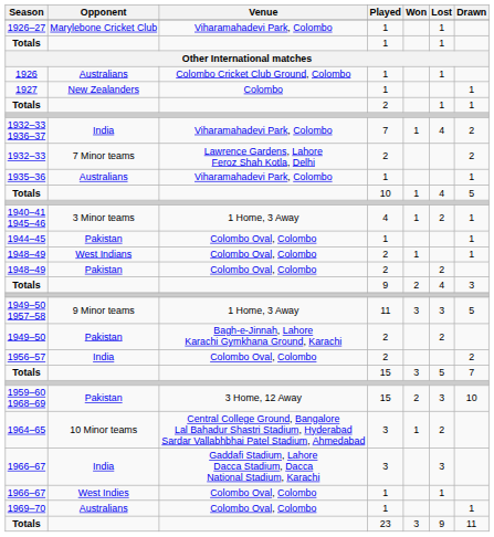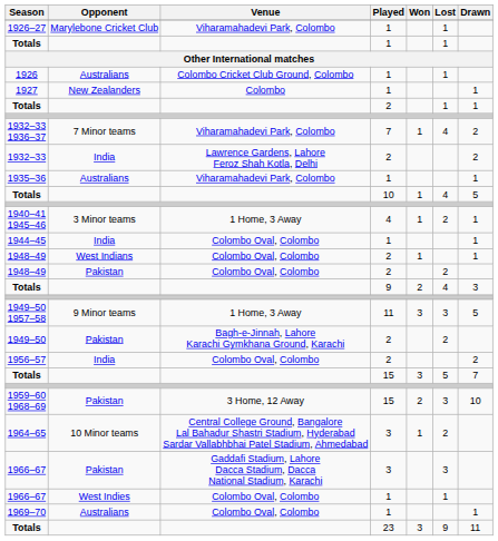1932–33 1936–37 | Opponent: India -> 7 Minor teams
1932–33 | Opponent: 7 Minor teams -> India
1944–45 | Opponent: Pakistan -> India
1966–67 / 3 | Opponent: India -> Pakistan
